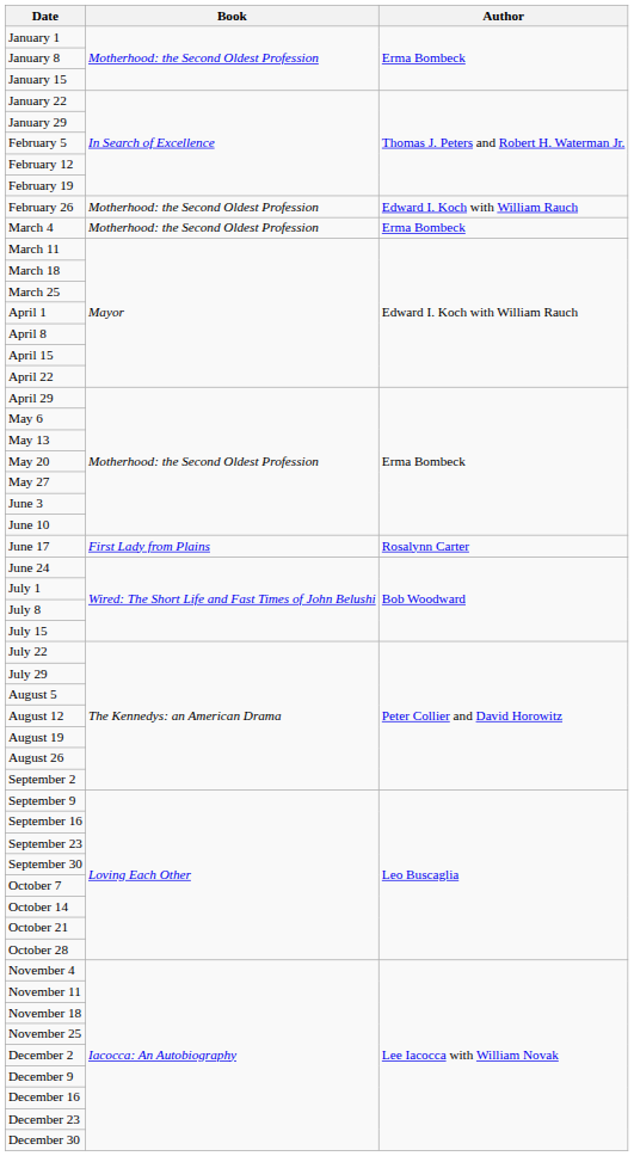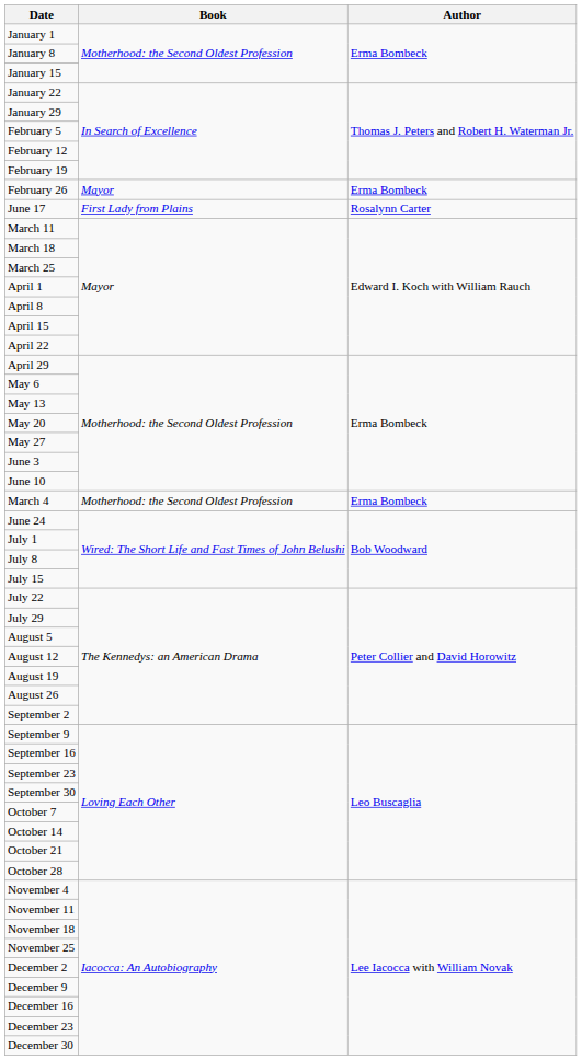February 26 | Book: Motherhood: the Second Oldest Profession -> Mayor
February 26 | Author: Edward I. Koch with William Rauch -> Erma Bombeck
rows swapped: March 4 <-> June 17
